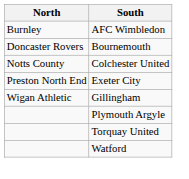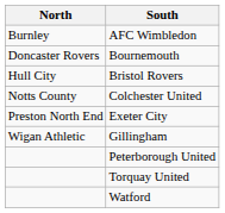+ row: Hull City | Bristol Rovers
+ row: Peterborough United
- row: Plymouth Argyle
